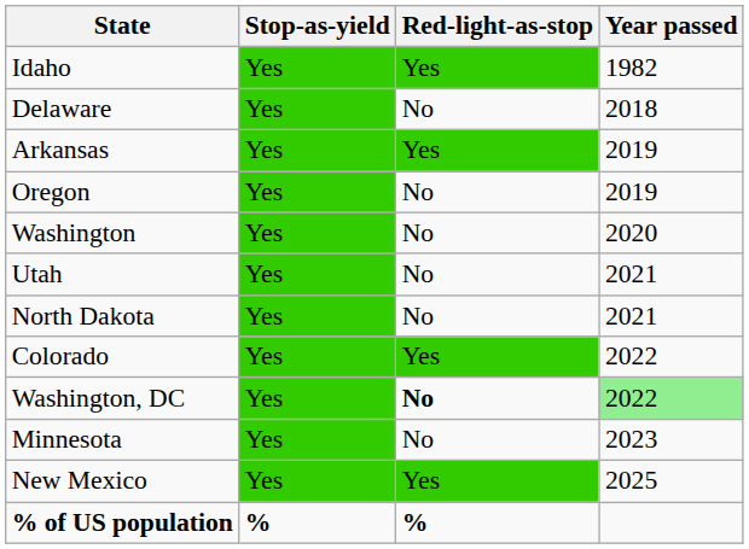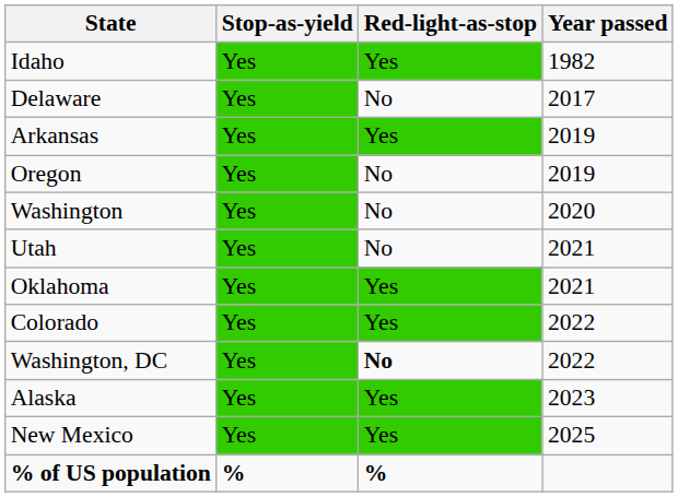Delaware | Year passed: 2018 -> 2017
- row: North Dakota | Yes | No | 2021
+ row: Oklahoma | Yes | Yes | 2021
Washington, DC | Year passed: lightgreen background -> no background
- row: Minnesota | Yes | No | 2023
+ row: Alaska | Yes | Yes | 2023
